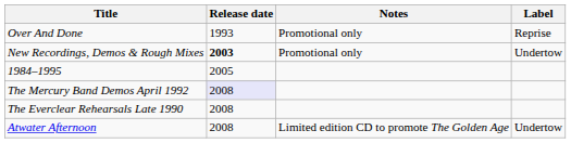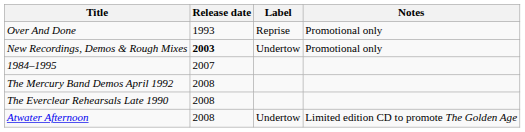columns swapped: Label <-> Notes
1984–1995 | Release date: 2005 -> 2007
The Mercury Band Demos April 1992 | Release date: lavender background -> no background
